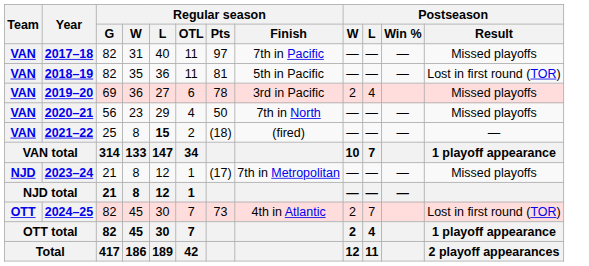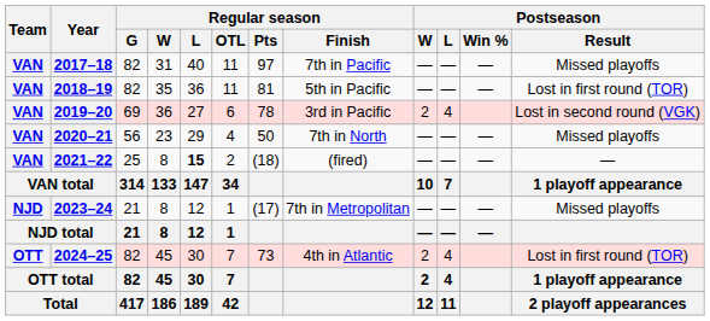2019–20 | Postseason / Result: Missed playoffs -> Lost in second round (VGK)
2024–25 | Postseason / L: 7 -> 4
